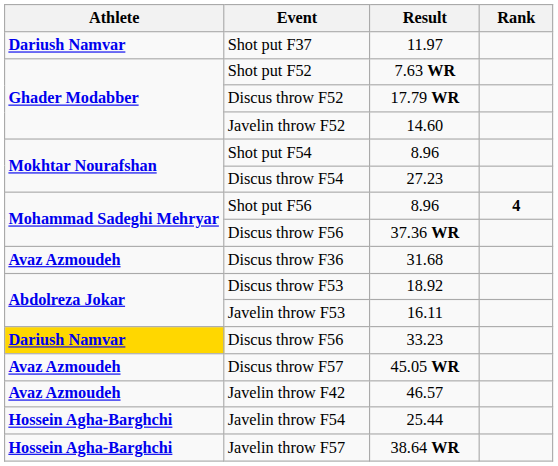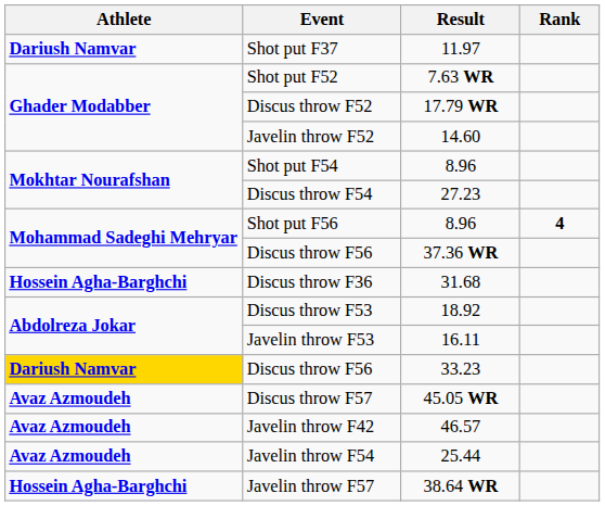Discus throw F36 | Athlete: Avaz Azmoudeh -> Hossein Agha-Barghchi
Javelin throw F54 | Athlete: Hossein Agha-Barghchi -> Avaz Azmoudeh
